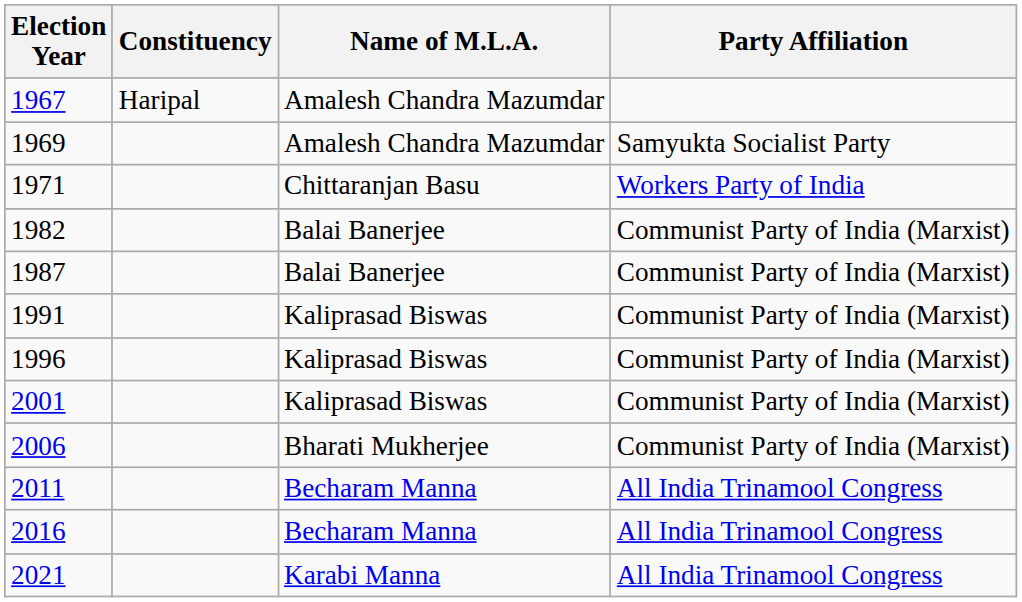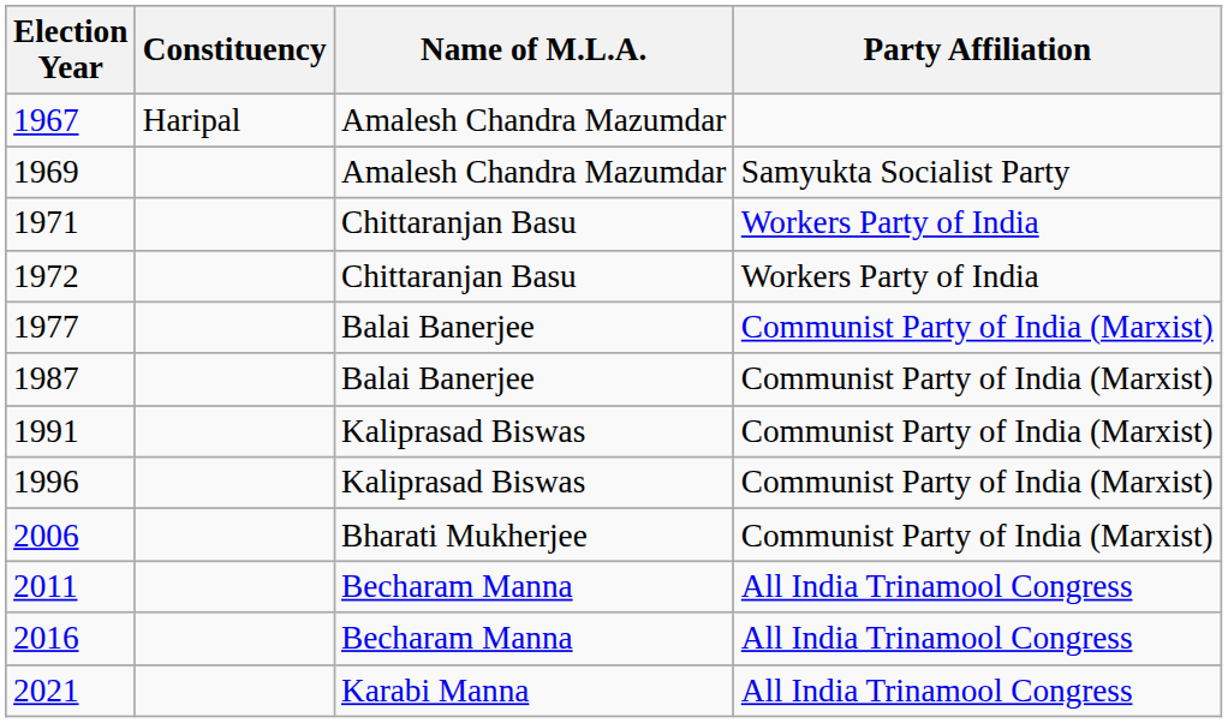+ row: 1972 | Chittaranjan Basu | Workers Party of India
+ row: 1977 | Balai Banerjee | Communist Party of India (Marxist)
- row: 1982 | Balai Banerjee | Communist Party of India (Marxist)
- row: 2001 | Kaliprasad Biswas | Communist Party of India (Marxist)
